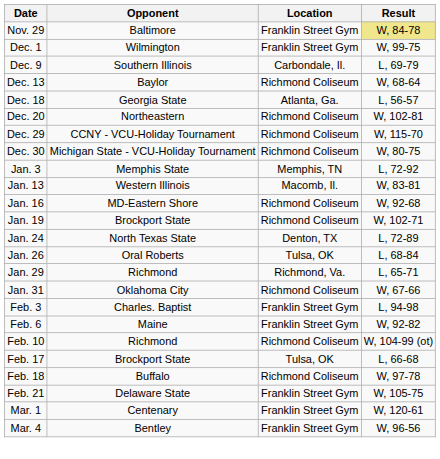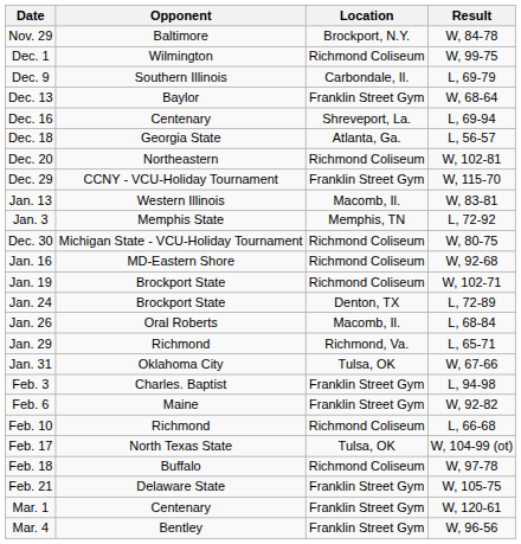Nov. 29 | Location: Franklin Street Gym -> Brockport, N.Y.
Nov. 29 | Result: khaki background -> no background
Dec. 1 | Location: Franklin Street Gym -> Richmond Coliseum
Dec. 13 | Location: Richmond Coliseum -> Franklin Street Gym
+ row: Dec. 16 | Centenary | Shreveport, La. | L, 69-94
Dec. 29 | Location: Richmond Coliseum -> Franklin Street Gym
rows swapped: Dec. 30 <-> Jan. 13
Jan. 24 | Opponent: North Texas State -> Brockport State
Jan. 26 | Location: Tulsa, OK -> Macomb, Il.
Jan. 31 | Location: Richmond Coliseum -> Tulsa, OK
Feb. 10 | Result: W, 104-99 (ot) -> L, 66-68
Feb. 17 | Opponent: Brockport State -> North Texas State
Feb. 17 | Result: L, 66-68 -> W, 104-99 (ot)
